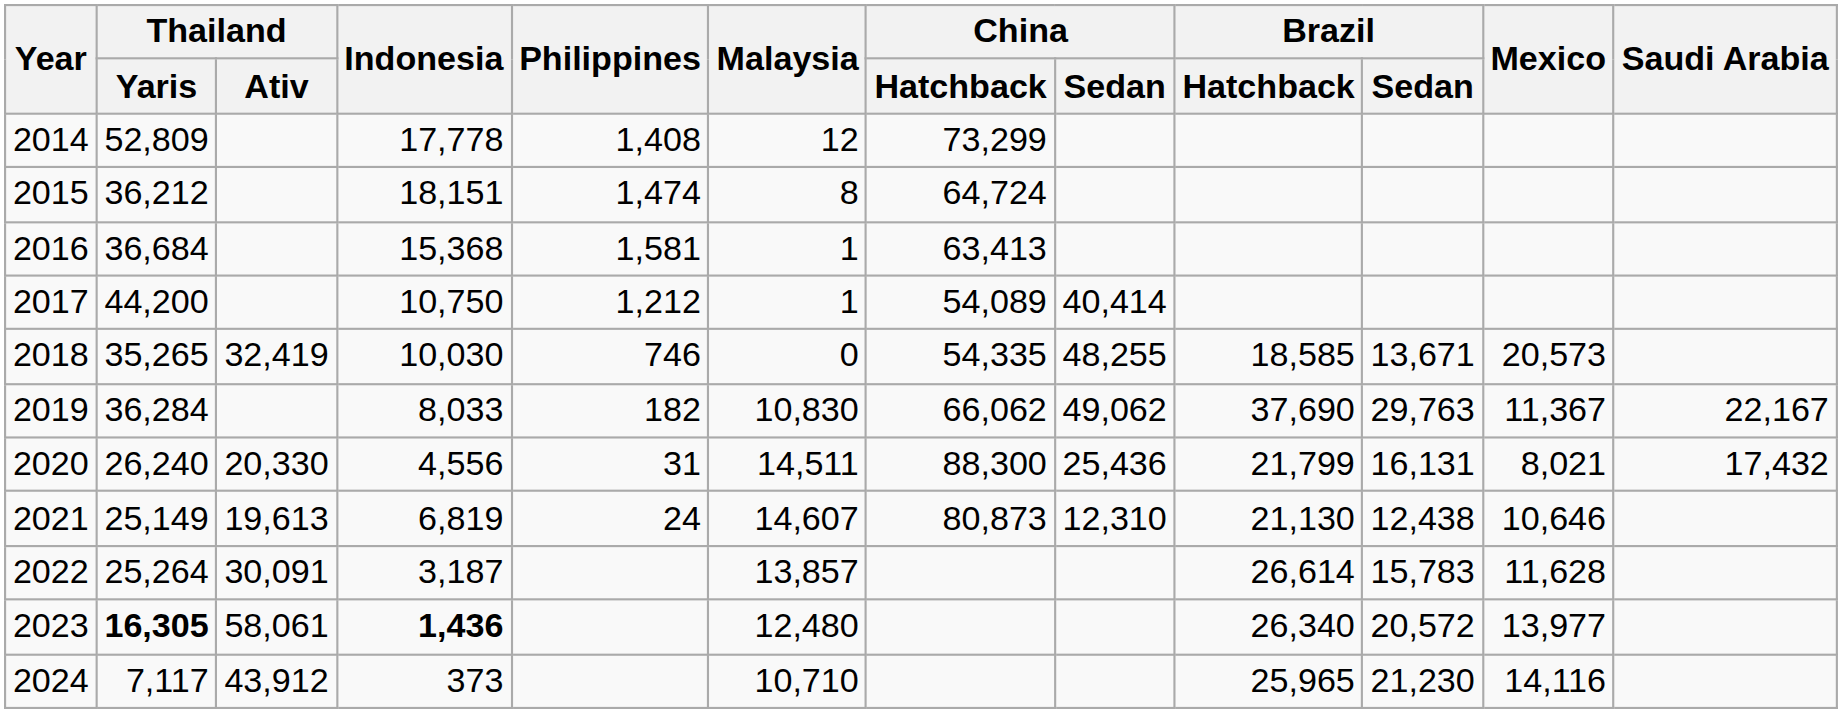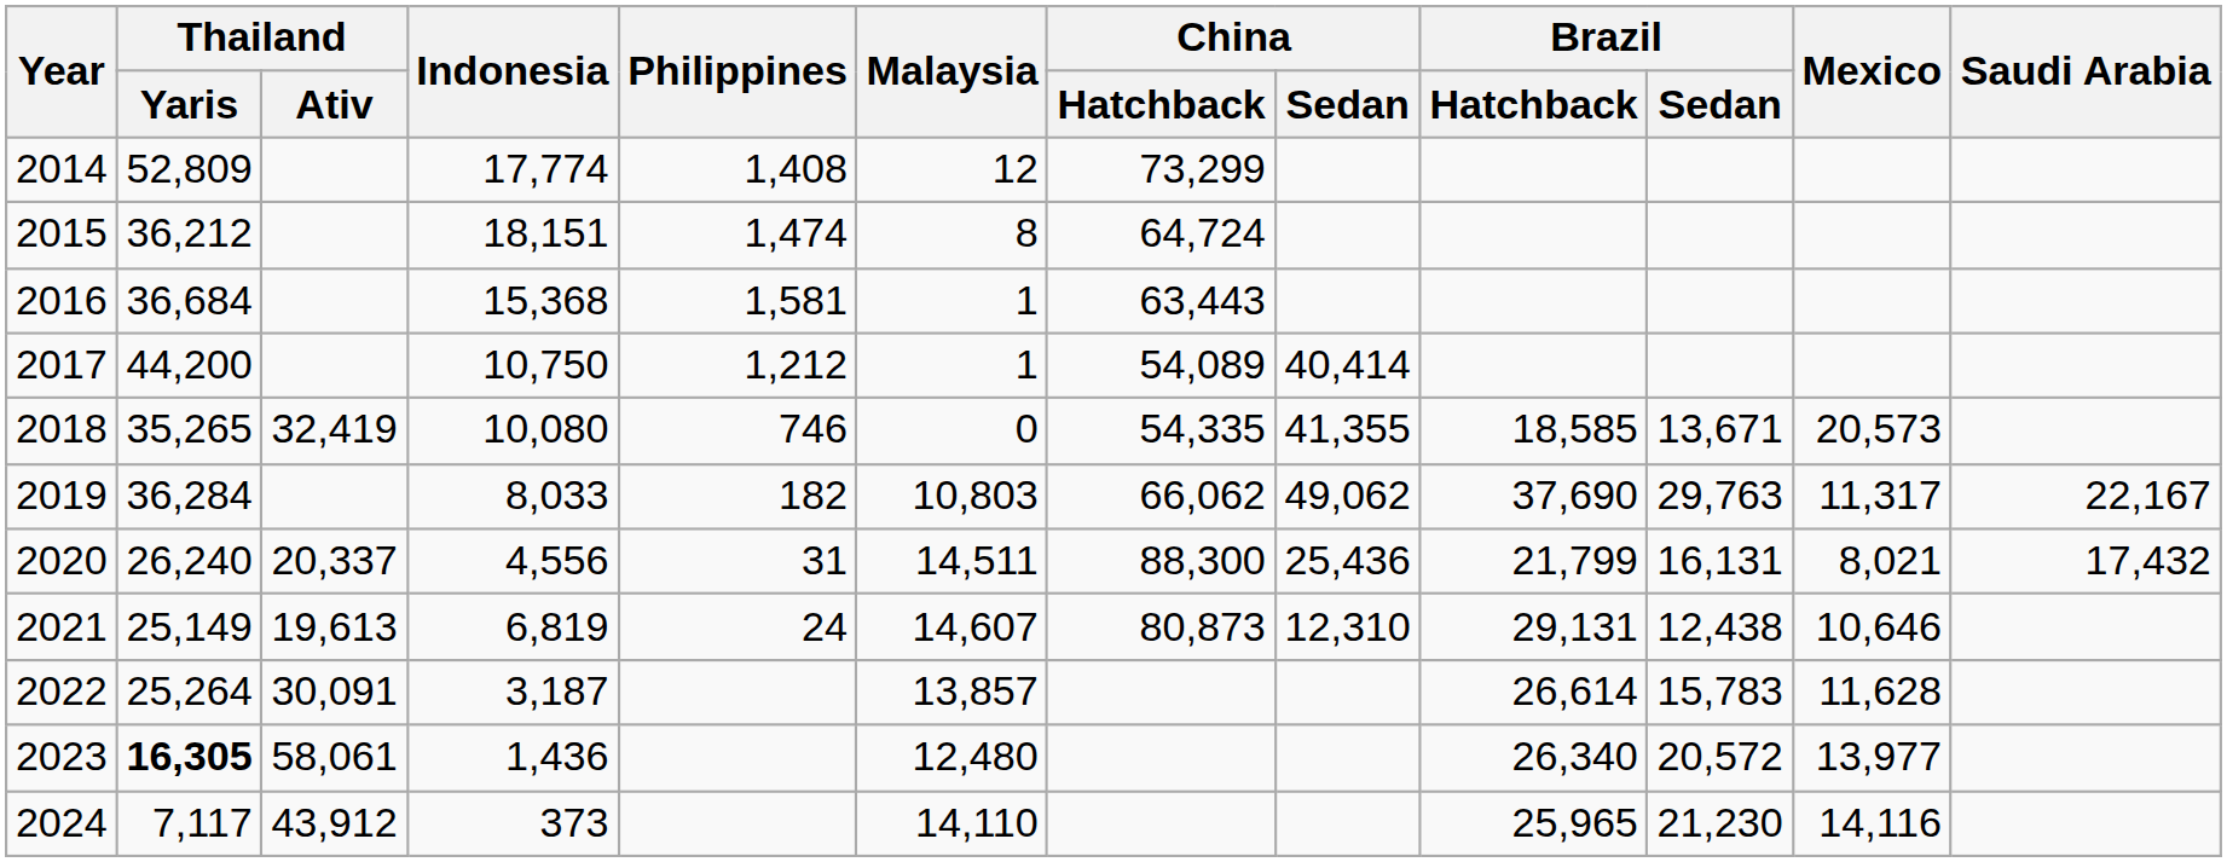2014 | Indonesia: 17,778 -> 17,774
2016 | China / Hatchback: 63,413 -> 63,443
2018 | Indonesia: 10,030 -> 10,080
2018 | China / Sedan: 48,255 -> 41,355
2019 | Malaysia: 10,830 -> 10,803
2019 | Mexico: 11,367 -> 11,317
2020 | Thailand / Ativ: 20,330 -> 20,337
2021 | Brazil / Hatchback: 21,130 -> 29,131
2023 | Indonesia: bold -> normal
2024 | Malaysia: 10,710 -> 14,110
